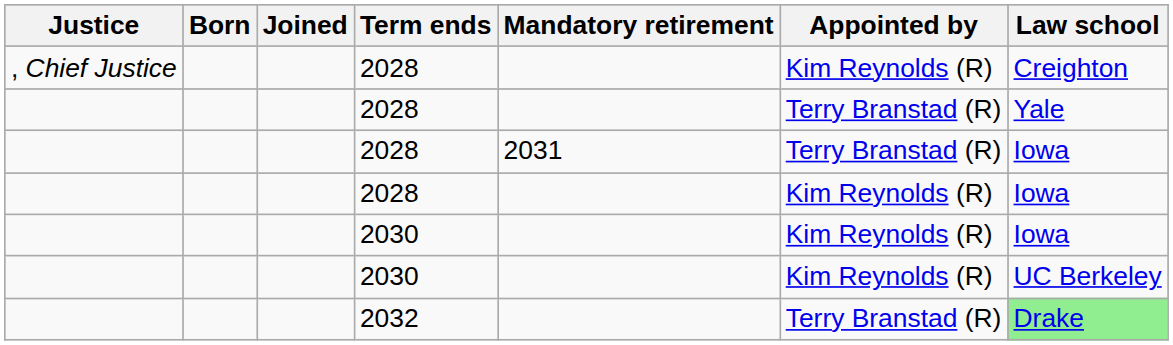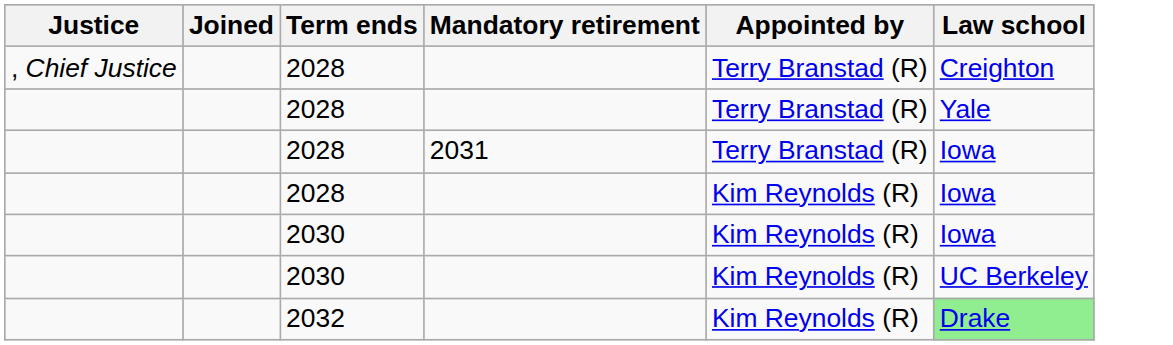- column: Born
, Chief Justice / 2028 | Appointed by: Kim Reynolds (R) -> Terry Branstad (R)
2032 | Appointed by: Terry Branstad (R) -> Kim Reynolds (R)
